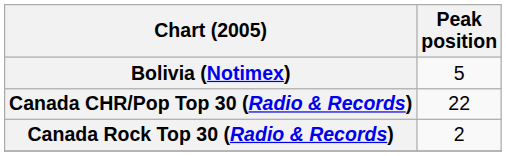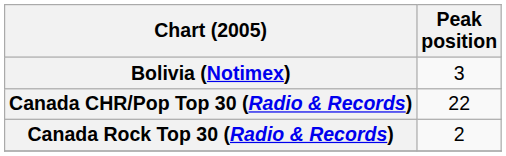Bolivia (Notimex) | Peak position: 5 -> 3
